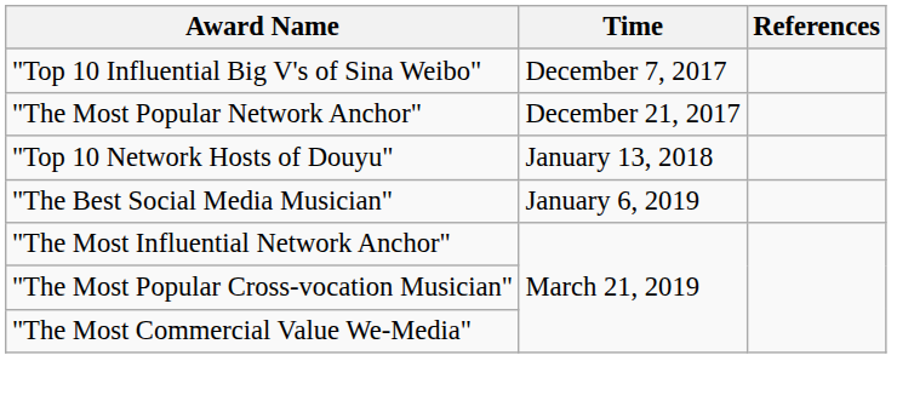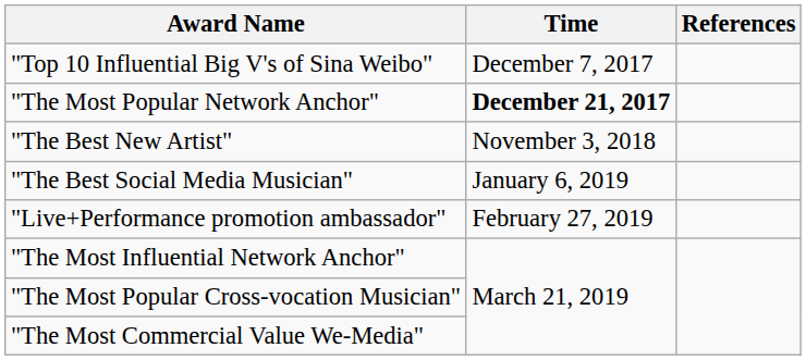"The Most Popular Network Anchor" | Time: normal -> bold
- row: "Top 10 Network Hosts of Douyu" | January 13, 2018
+ row: "The Best New Artist" | November 3, 2018
+ row: "Live+Performance promotion ambassador" | February 27, 2019
